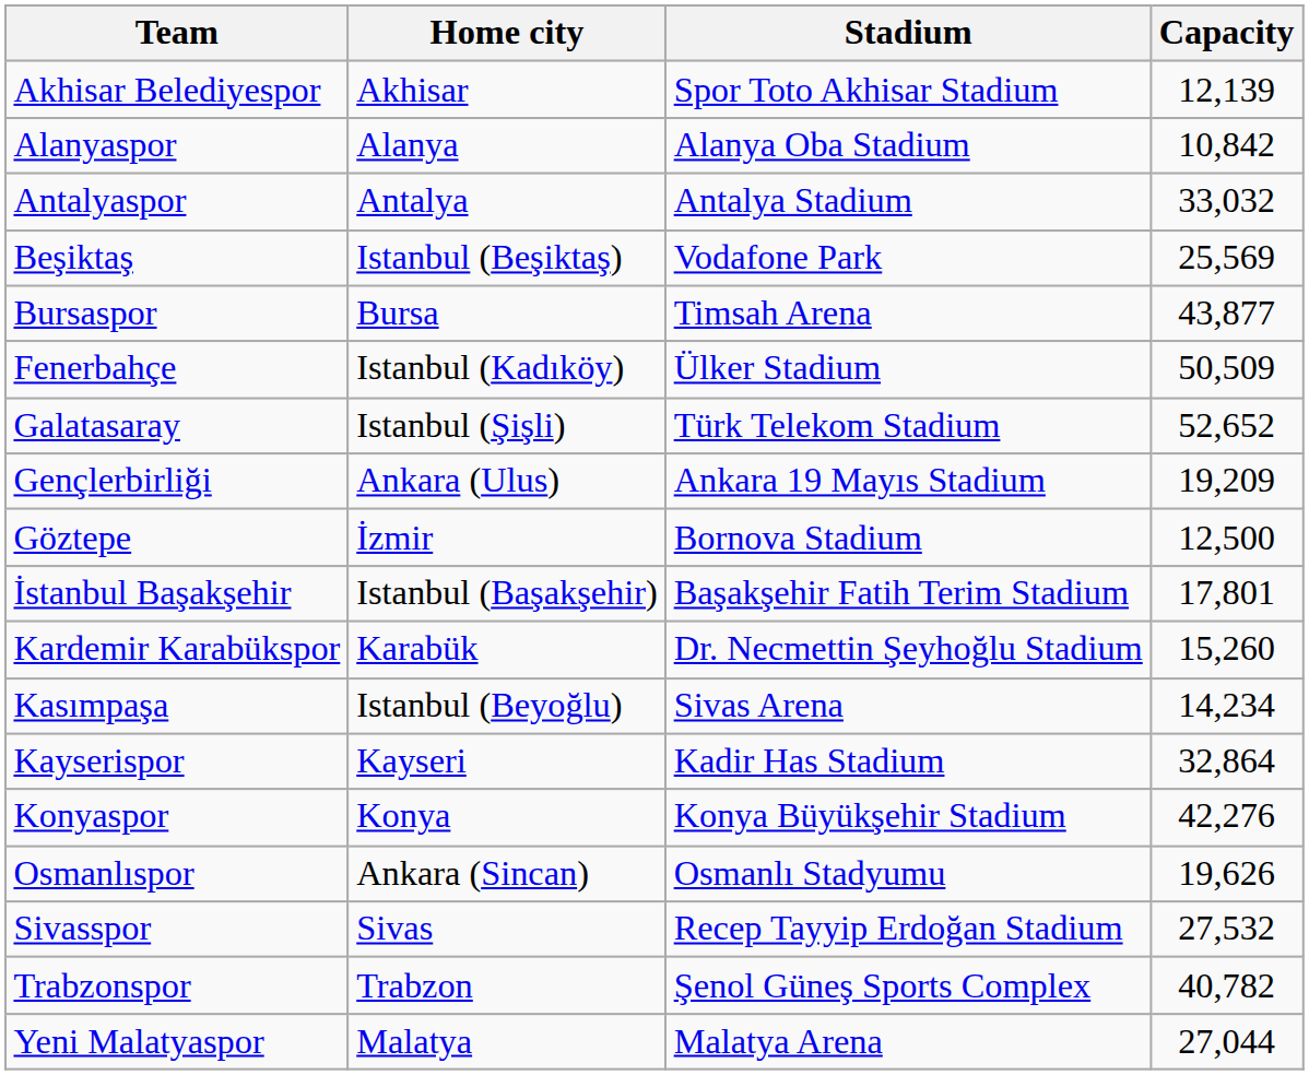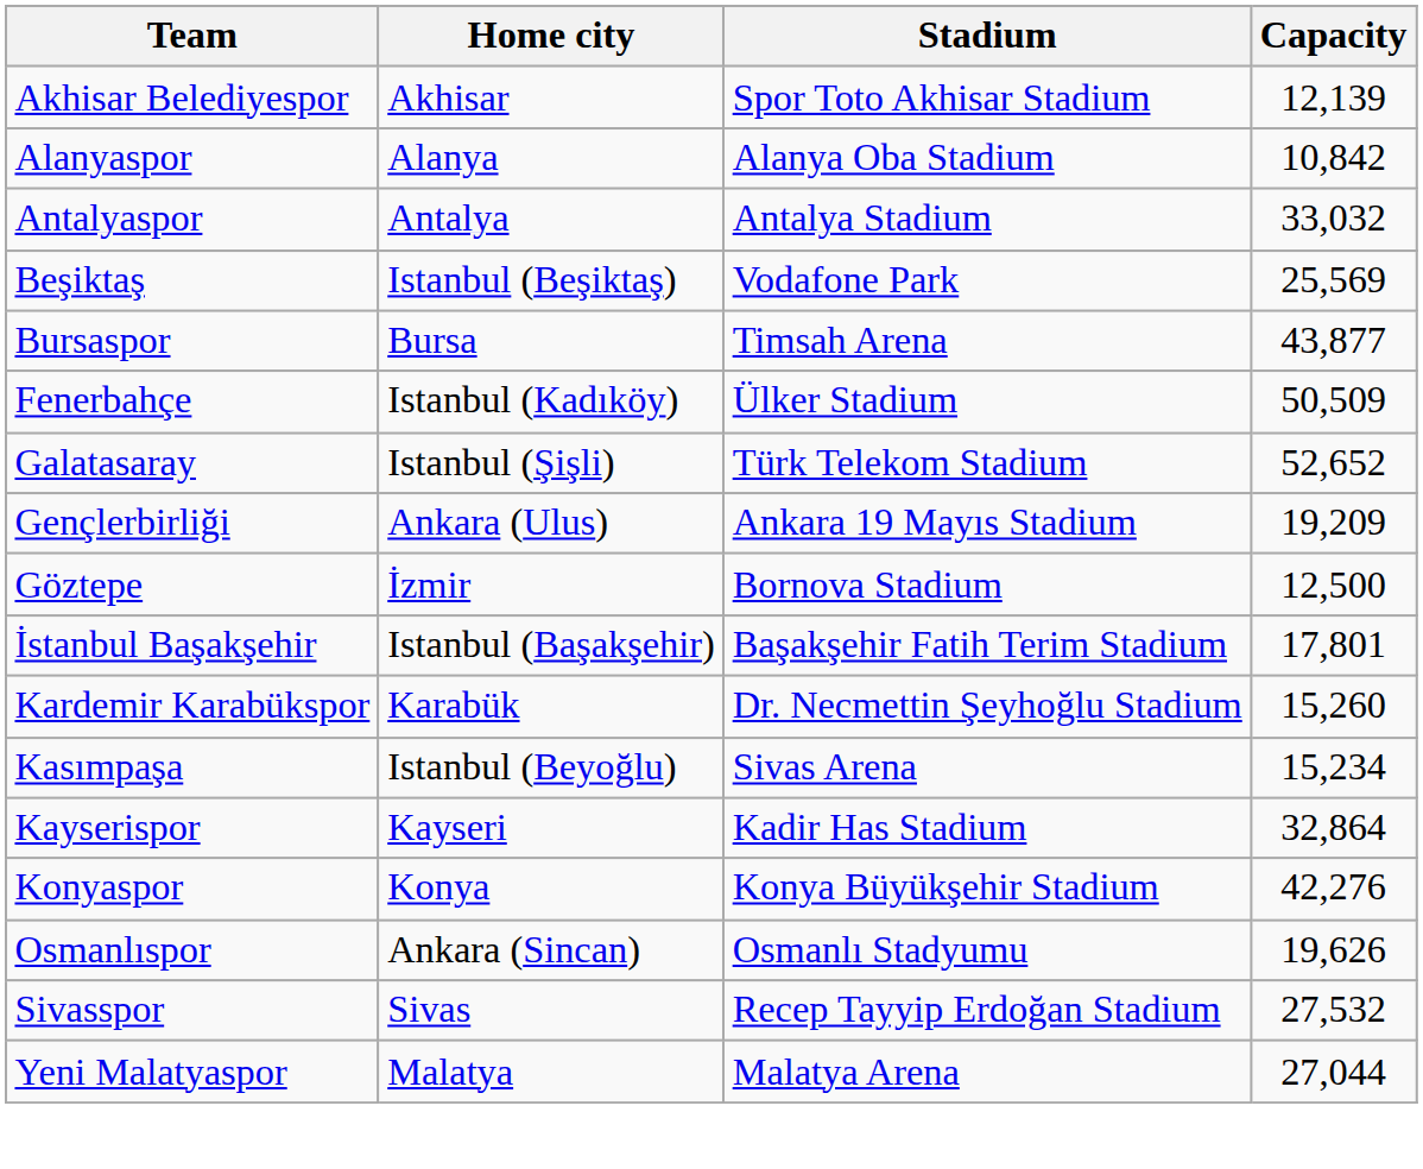Kasımpaşa | Capacity: 14,234 -> 15,234
- row: Trabzonspor | Trabzon | Şenol Güneş Sports Complex | 40,782
